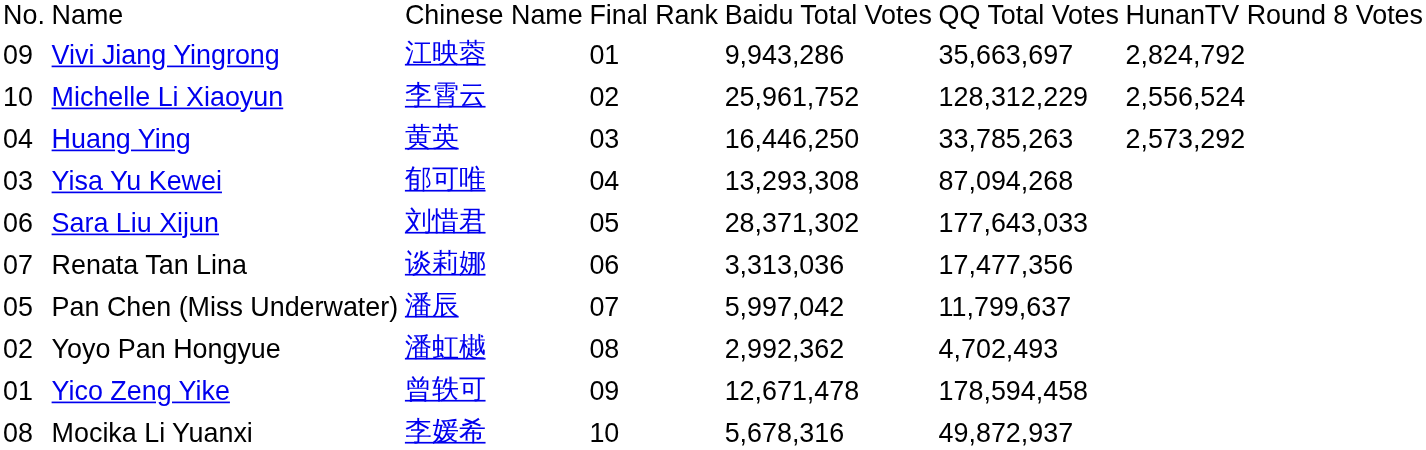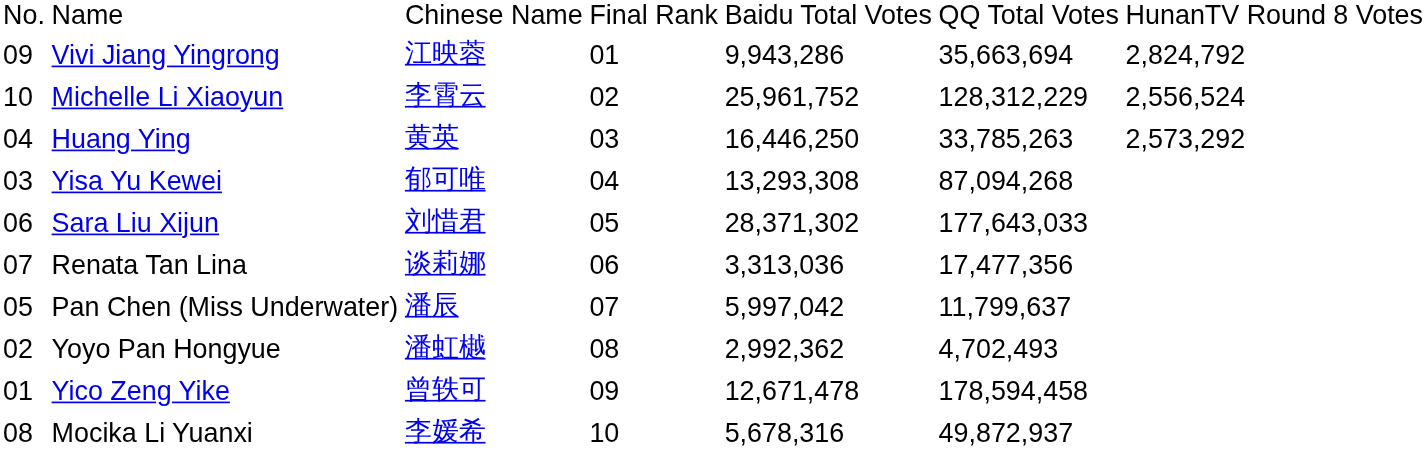Vivi Jiang Yingrong | column 6: 35,663,697 -> 35,663,694
